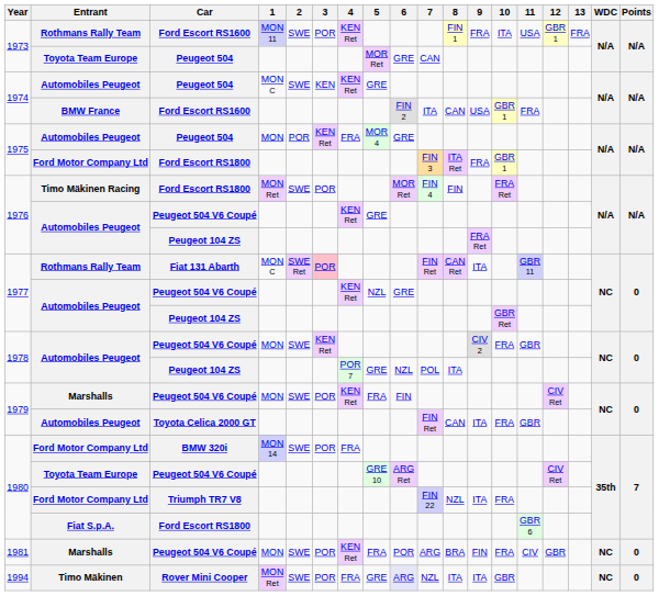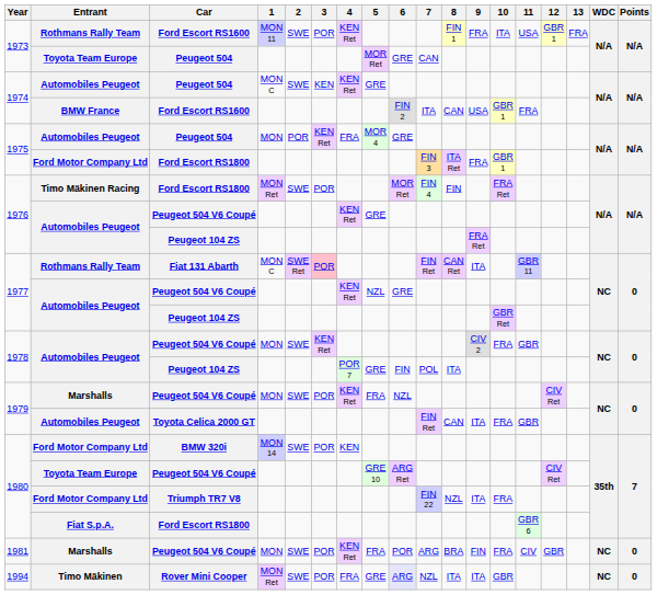1978 / Peugeot 104 ZS | 6: NZL -> FIN
1979 / Peugeot 504 V6 Coupé | 6: FIN -> NZL
1980 / BMW 320i | 4: FRA -> KEN
